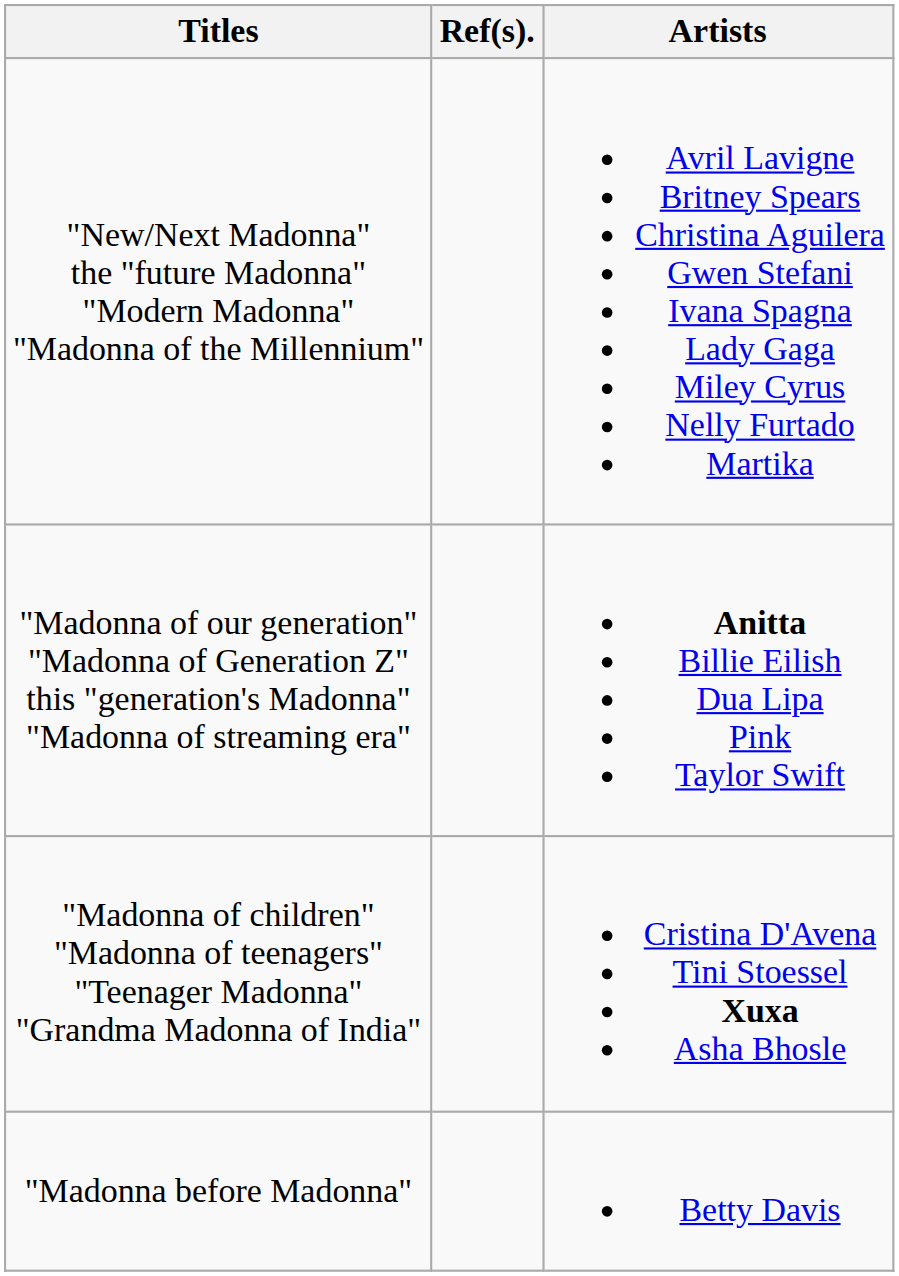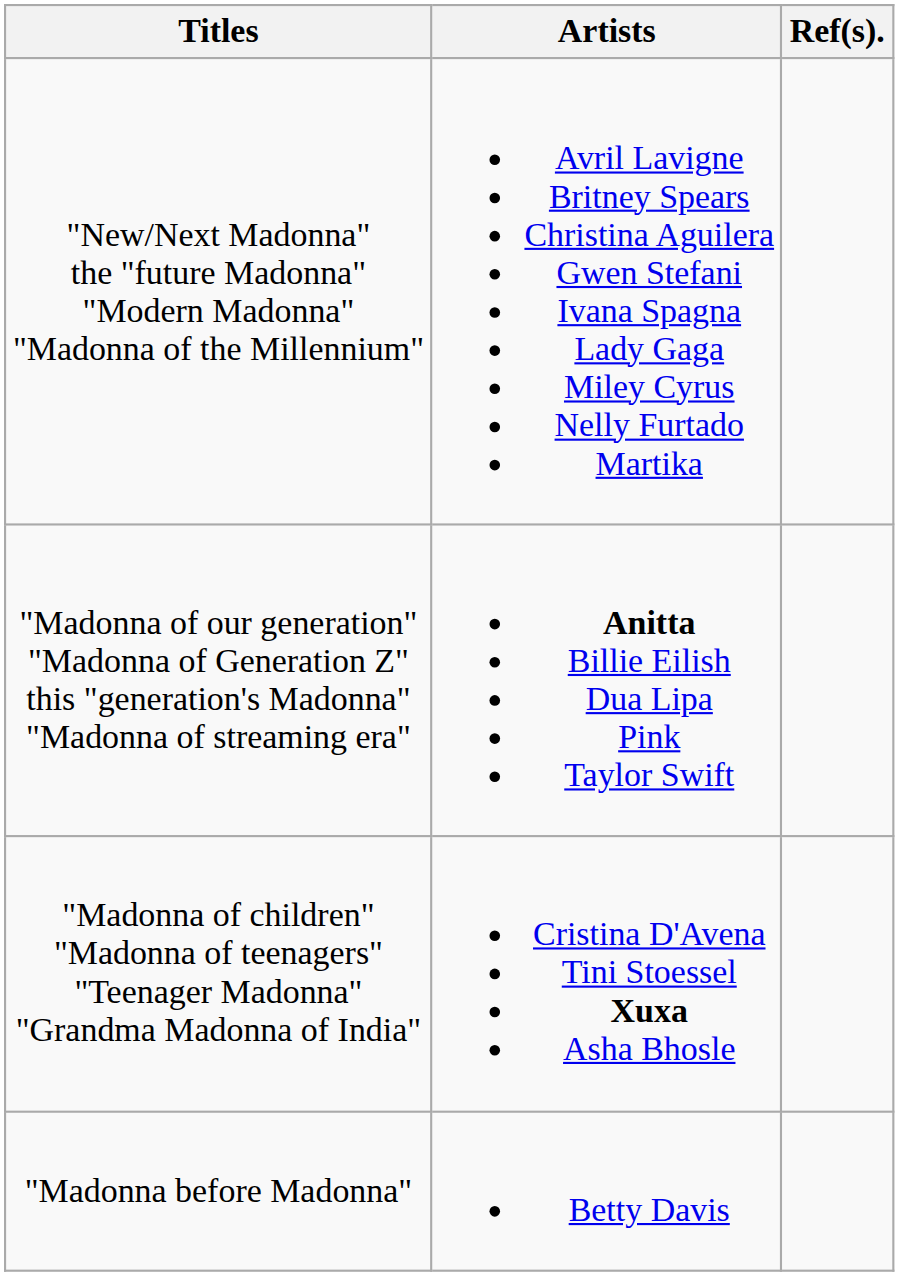columns swapped: Artists <-> Ref(s).
